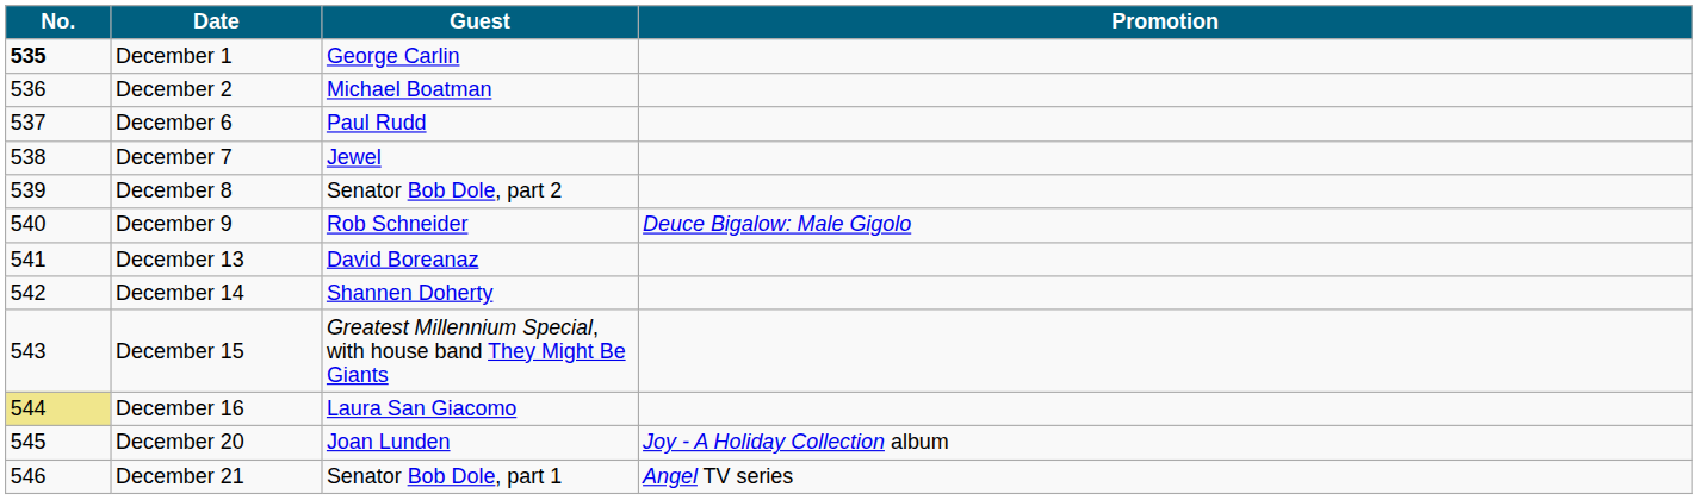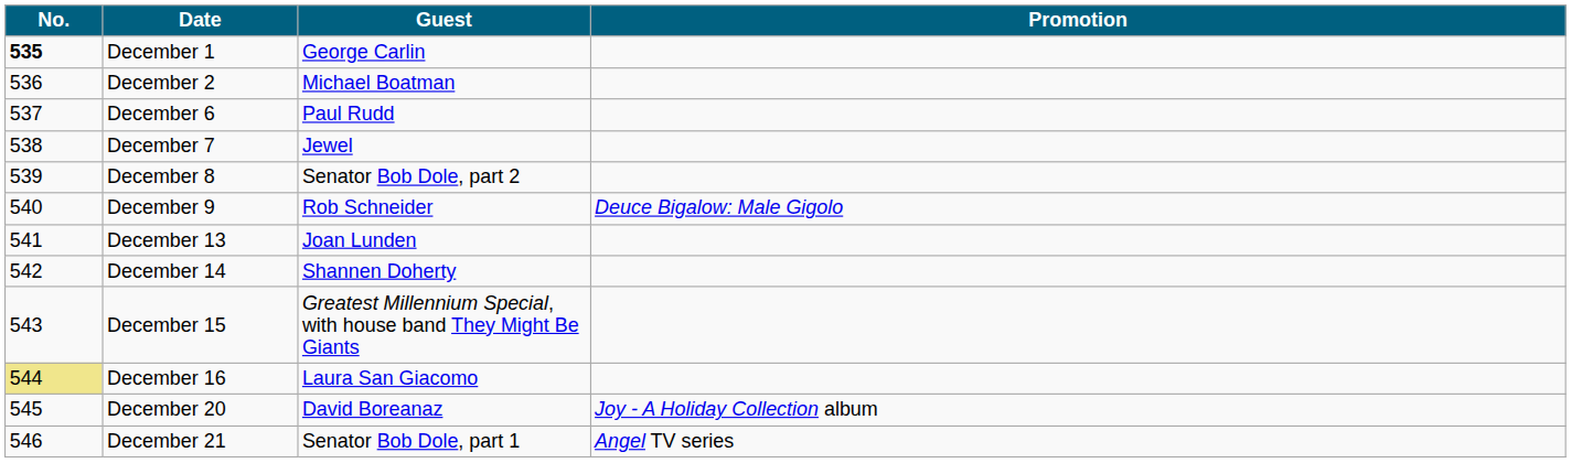December 13 | Guest: David Boreanaz -> Joan Lunden
December 20 | Guest: Joan Lunden -> David Boreanaz
